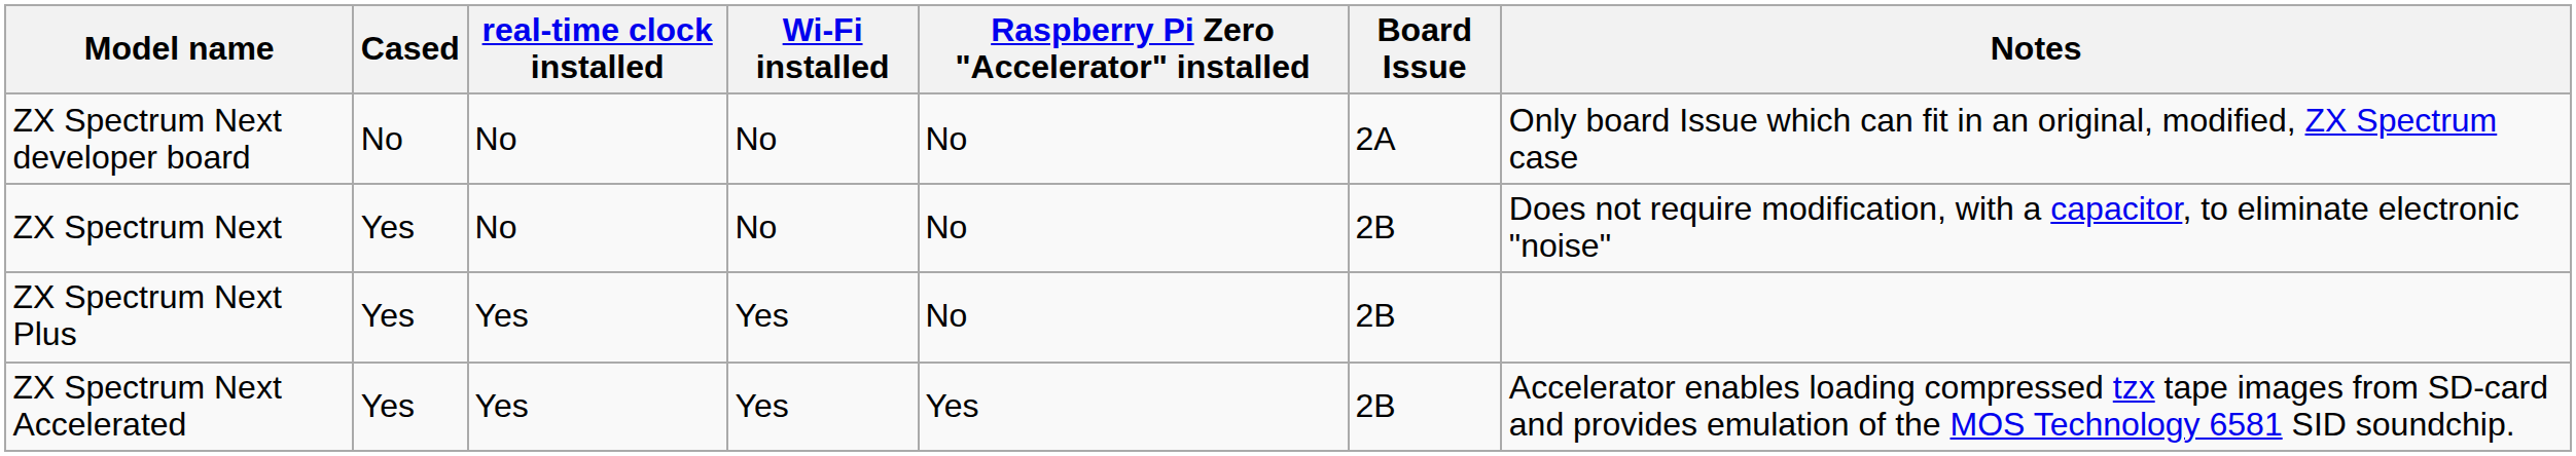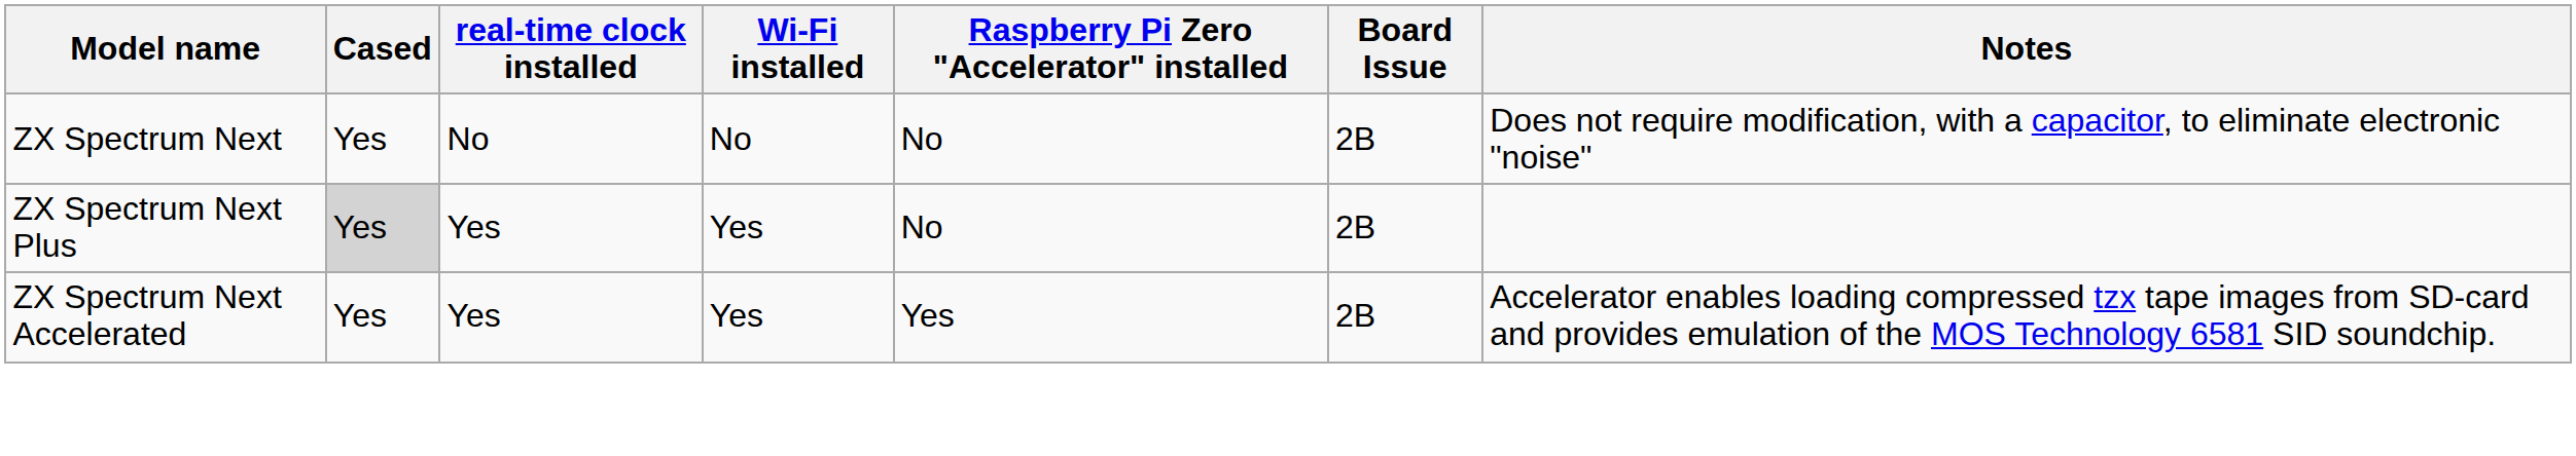- row: ZX Spectrum Next developer board | No | No | No | No | 2A | Only board Issue which can fit in an original, modified, ZX Spectrum case
ZX Spectrum Next Plus | Cased: no background -> lightgrey background
